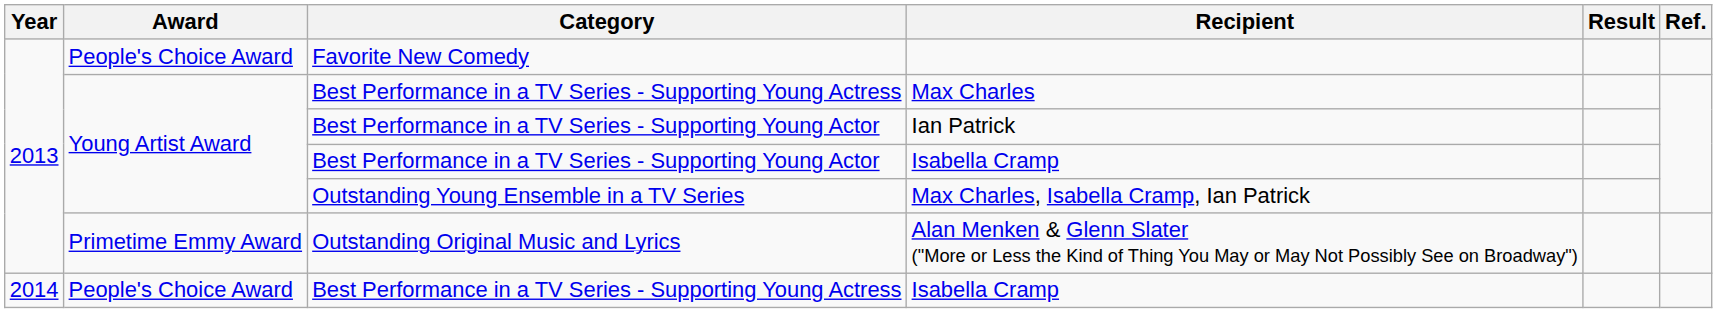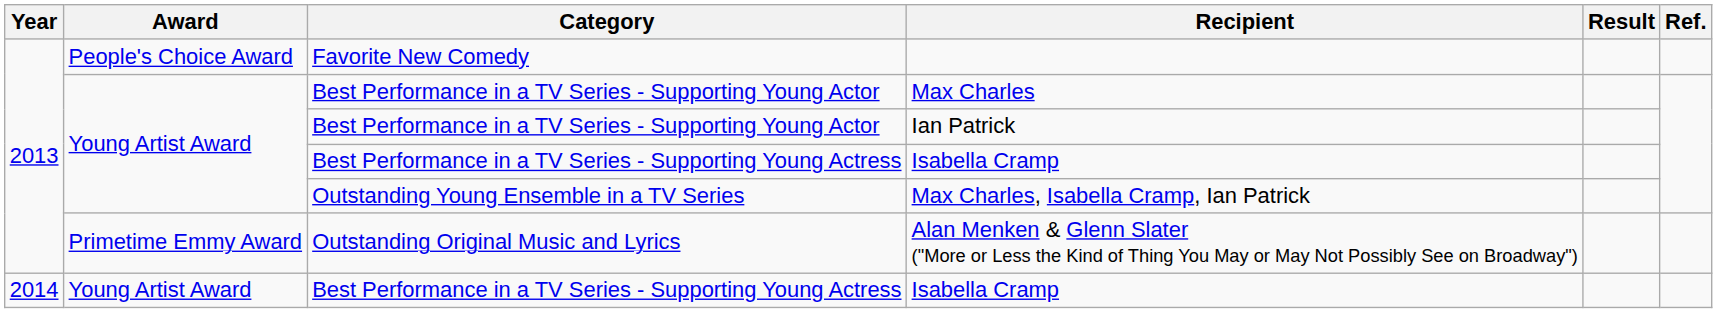Max Charles | Category: Best Performance in a TV Series - Supporting Young Actress -> Best Performance in a TV Series - Supporting Young Actor
2013 / Isabella Cramp | Category: Best Performance in a TV Series - Supporting Young Actor -> Best Performance in a TV Series - Supporting Young Actress
2014 / Isabella Cramp | Award: People's Choice Award -> Young Artist Award
